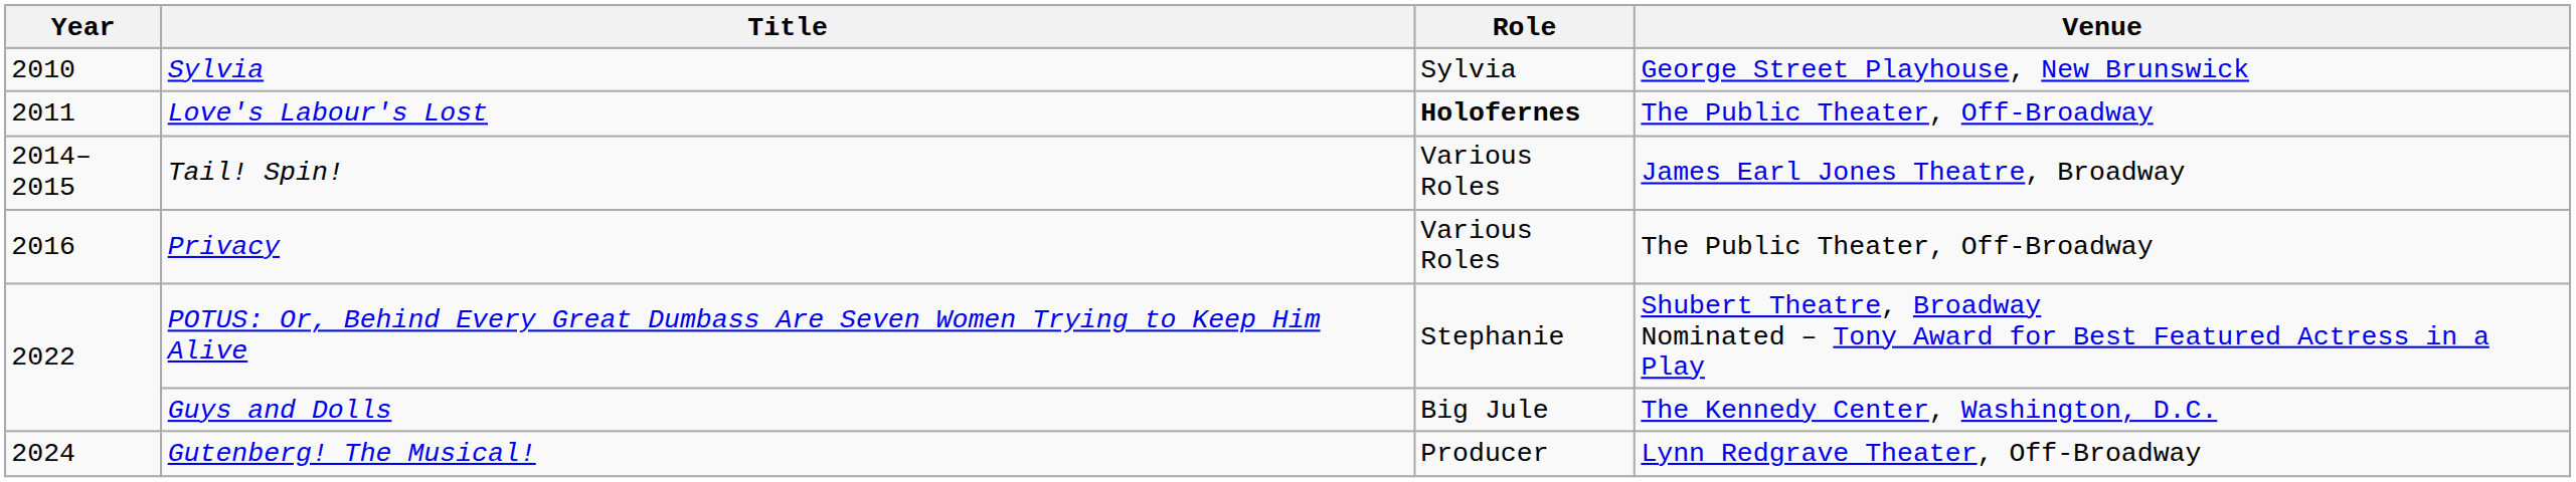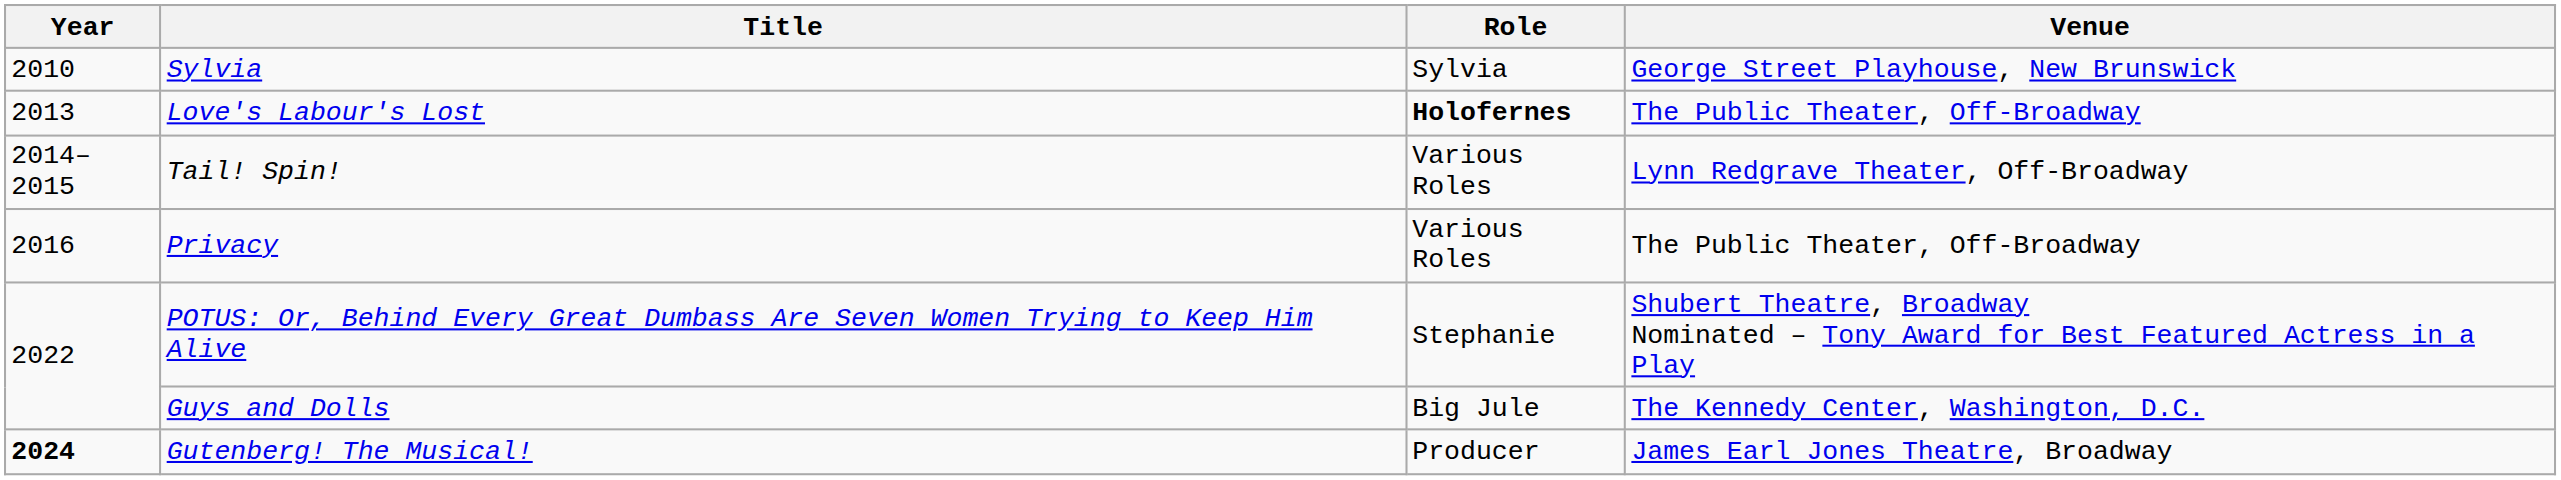Love's Labour's Lost | Year: 2011 -> 2013
Tail! Spin! | Venue: James Earl Jones Theatre, Broadway -> Lynn Redgrave Theater, Off-Broadway
Gutenberg! The Musical! | Year: normal -> bold
Gutenberg! The Musical! | Venue: Lynn Redgrave Theater, Off-Broadway -> James Earl Jones Theatre, Broadway
